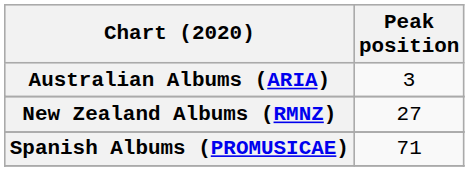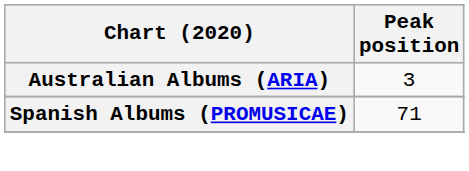- row: New Zealand Albums (RMNZ) | 27
